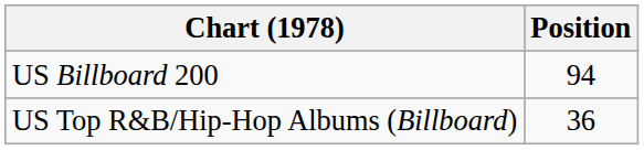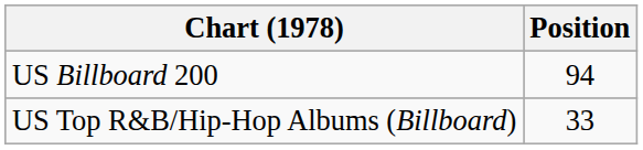US Top R&B/Hip-Hop Albums (Billboard) | Position: 36 -> 33
